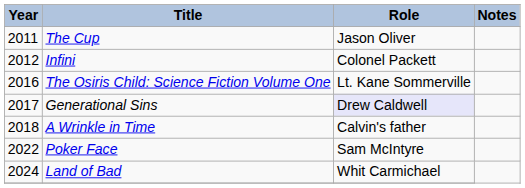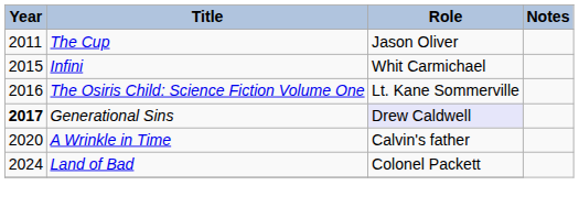Infini | Year: 2012 -> 2015
Infini | Role: Colonel Packett -> Whit Carmichael
Generational Sins | Year: normal -> bold
A Wrinkle in Time | Year: 2018 -> 2020
- row: 2022 | Poker Face | Sam McIntyre
Land of Bad | Role: Whit Carmichael -> Colonel Packett
